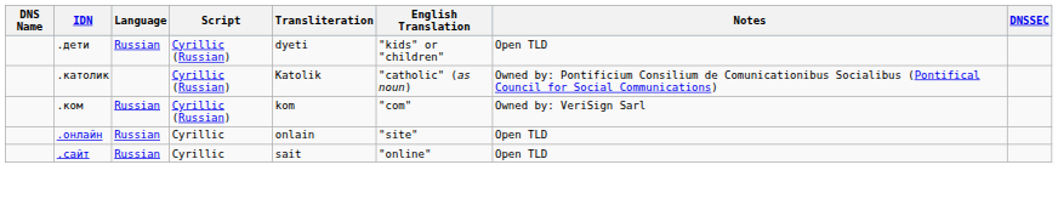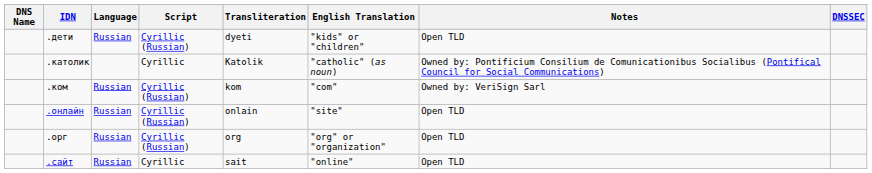.католик | Script: Cyrillic (Russian) -> Cyrillic
.онлайн | Script: Cyrillic -> Cyrillic (Russian)
+ row: .орг | Russian | Cyrillic (Russian) | org | "org" or "organization" | Open TLD
